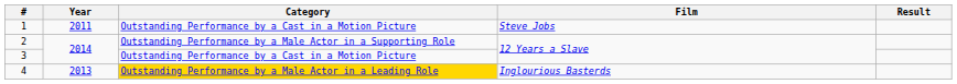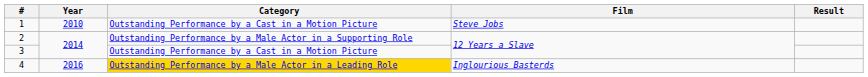1 | Year: 2011 -> 2010
4 | Year: 2013 -> 2016
